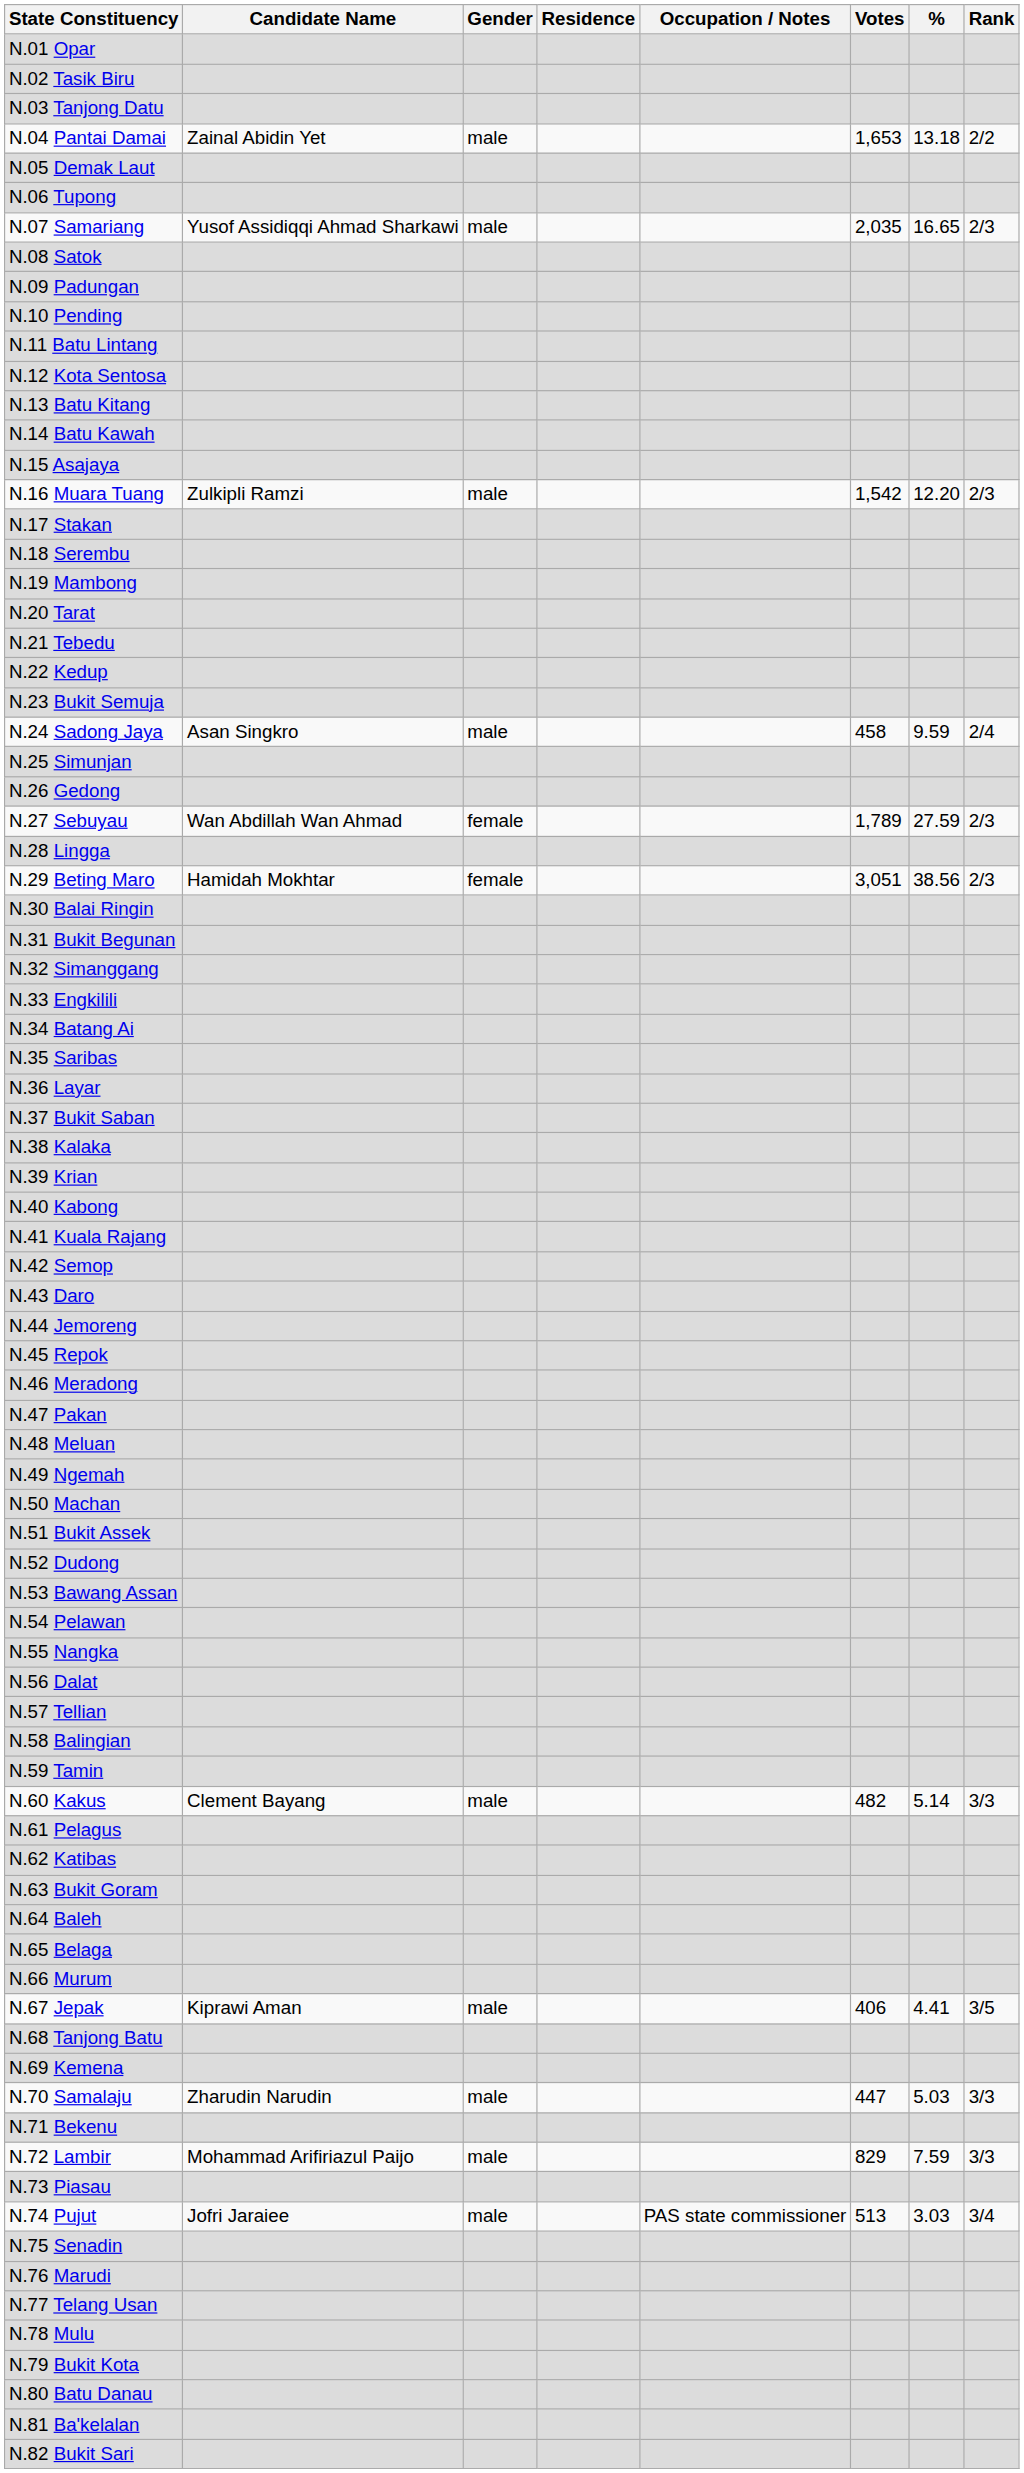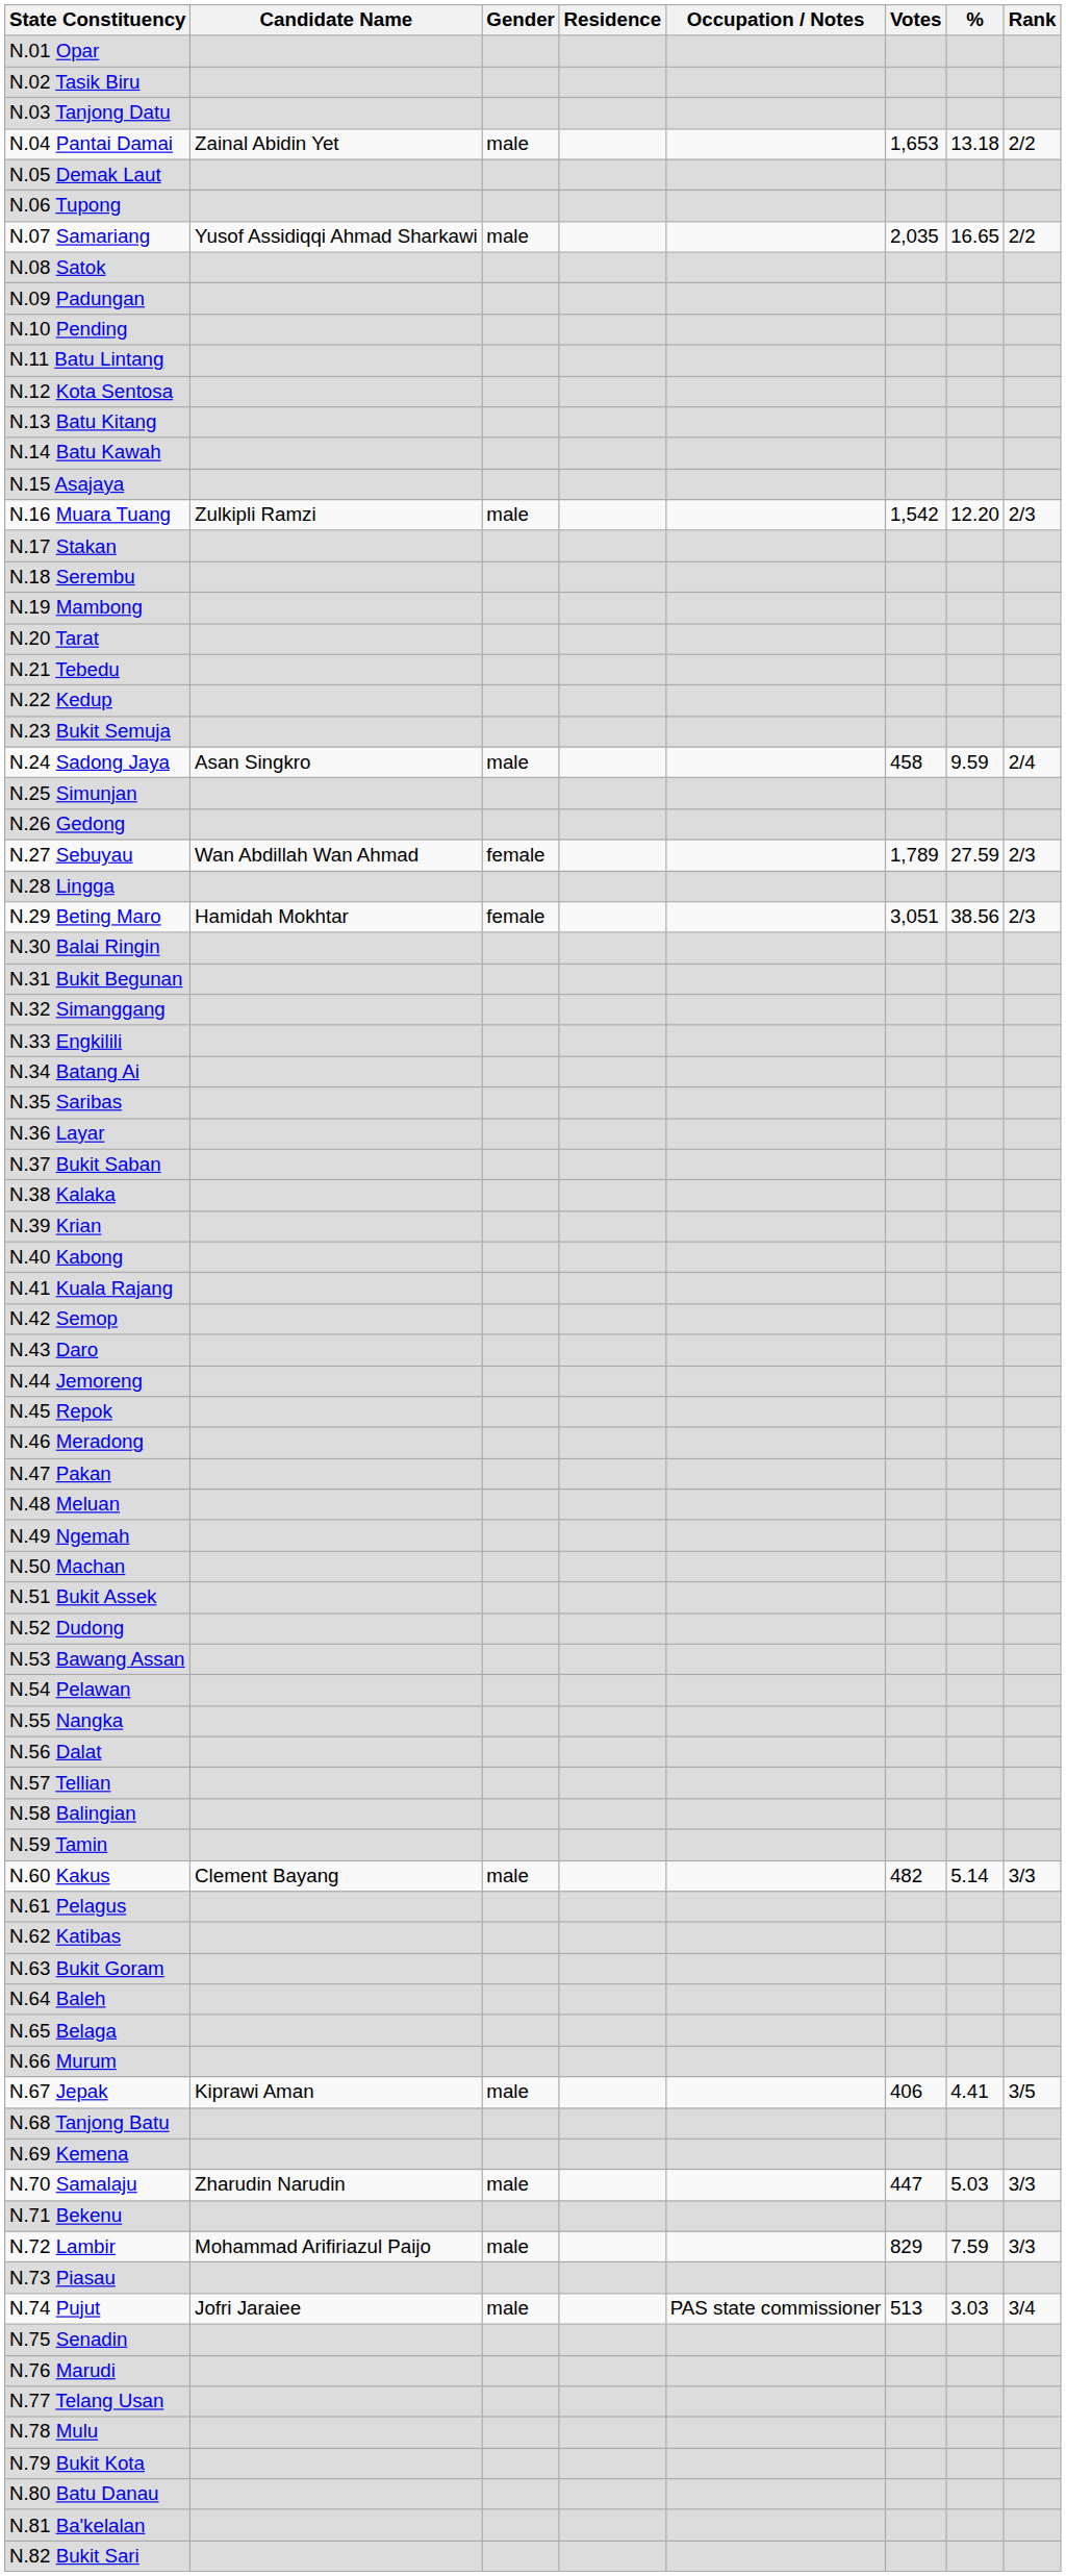N.07 Samariang | Rank: 2/3 -> 2/2
